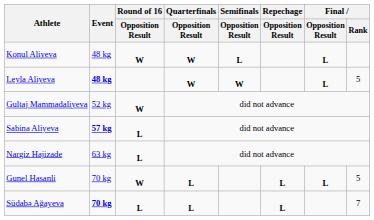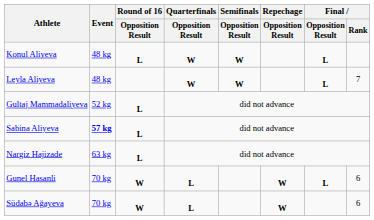Konul Aliyeva | Round of 16 / Opposition Result: W -> L
Konul Aliyeva | Semifinals / Opposition Result: L -> W
Leyla Aliyeva | Event: bold -> normal
Leyla Aliyeva | Final / Rank: 5 -> 7
Gultaj Mammadaliyeva | Round of 16 / Opposition Result: W -> L
Gunel Hasanli | Repechage / Opposition Result: L -> W
Gunel Hasanli | Final / Rank: 5 -> 6
Südabə Ağayeva | Event: bold -> normal
Südabə Ağayeva | Round of 16 / Opposition Result: L -> W
Südabə Ağayeva | Repechage / Opposition Result: L -> W
Südabə Ağayeva | Final / Rank: 7 -> 6
